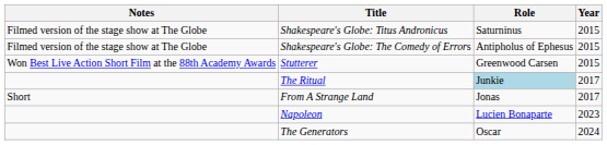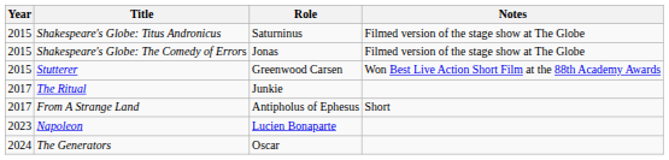columns swapped: Year <-> Notes
Shakespeare's Globe: The Comedy of Errors | Role: Antipholus of Ephesus -> Jonas
The Ritual | Role: lightblue background -> no background
From A Strange Land | Role: Jonas -> Antipholus of Ephesus
